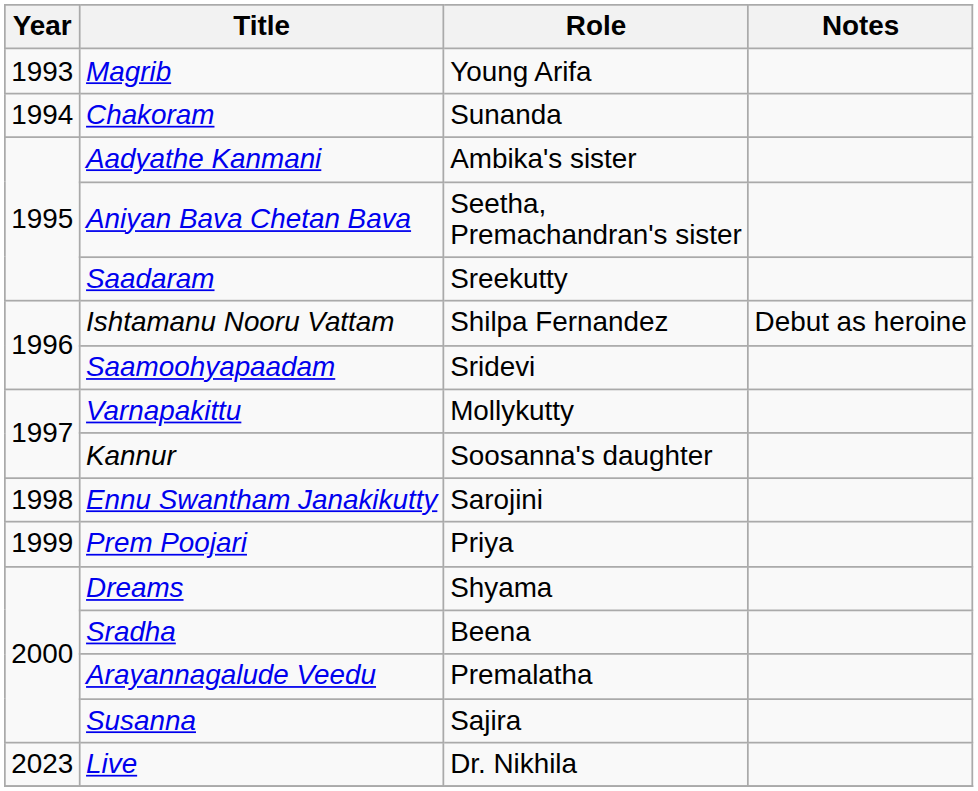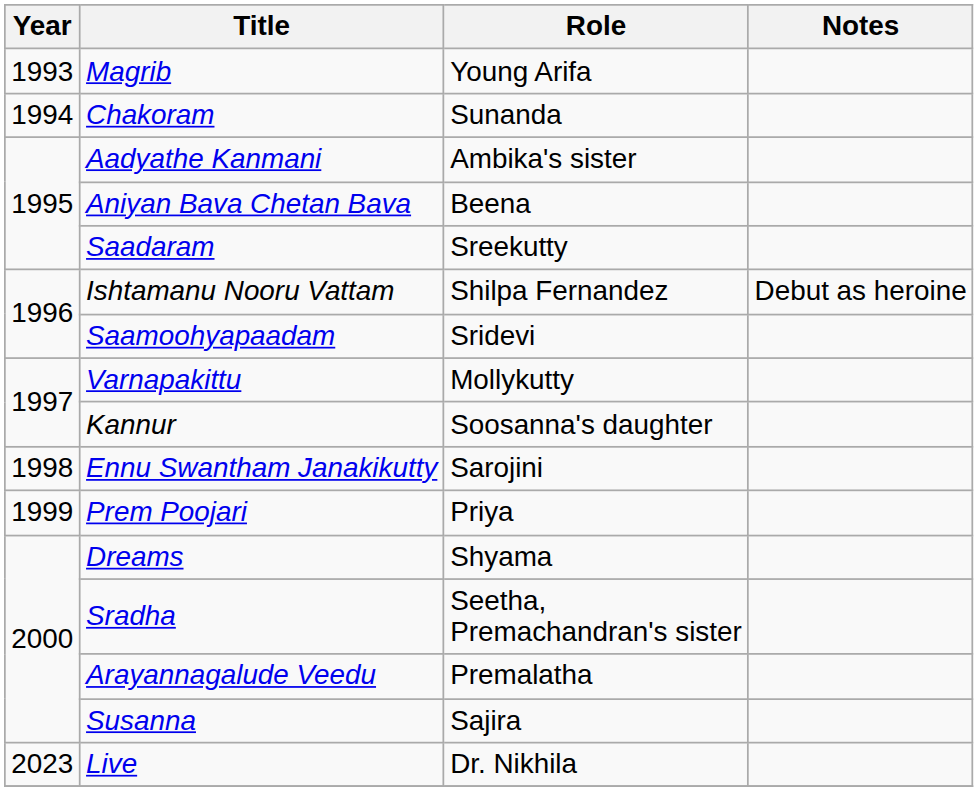Aniyan Bava Chetan Bava | Role: Seetha, Premachandran's sister -> Beena
Sradha | Role: Beena -> Seetha, Premachandran's sister
